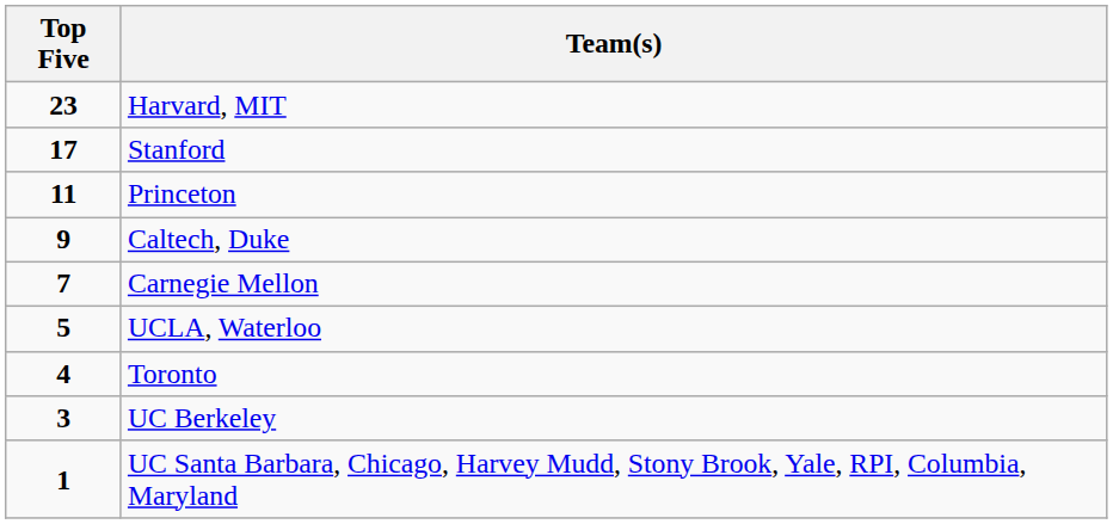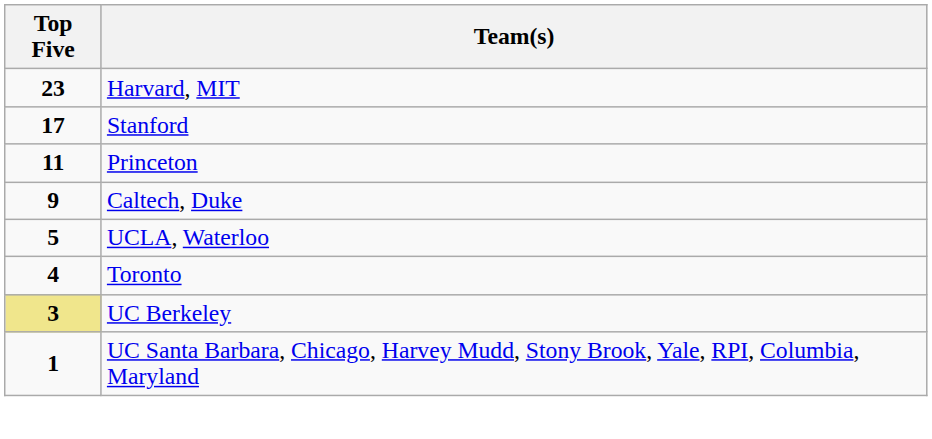- row: 7 | Carnegie Mellon
UC Berkeley | Top Five: no background -> khaki background
